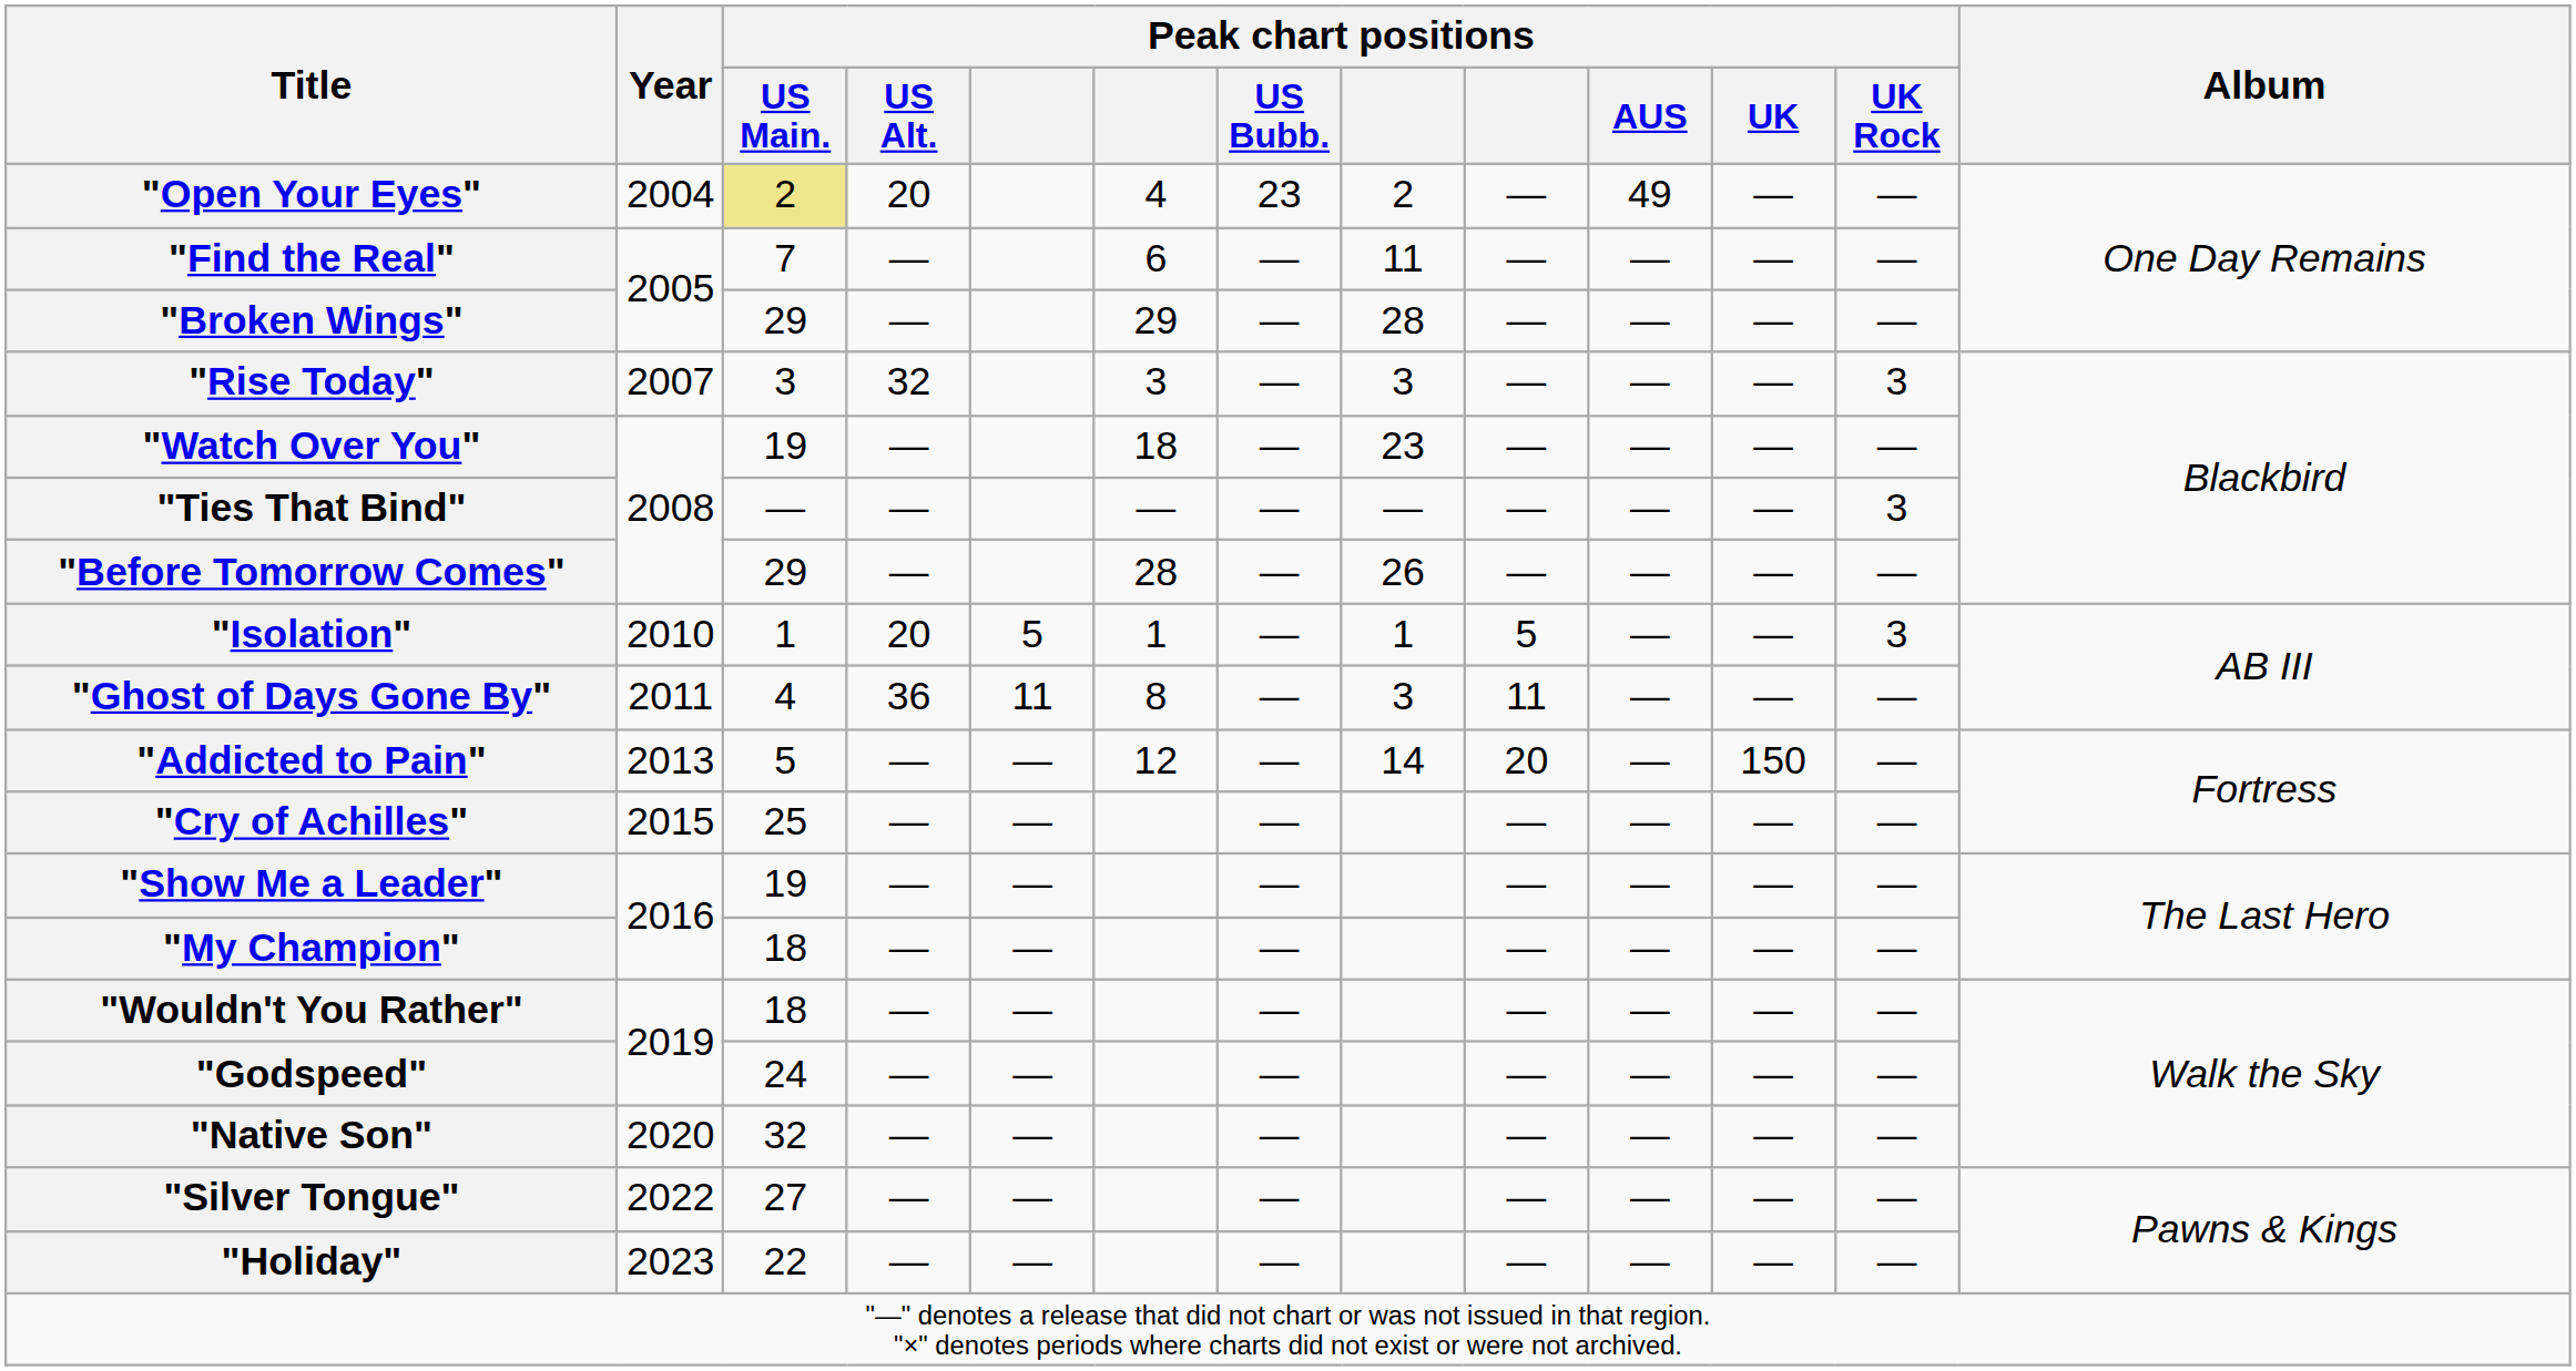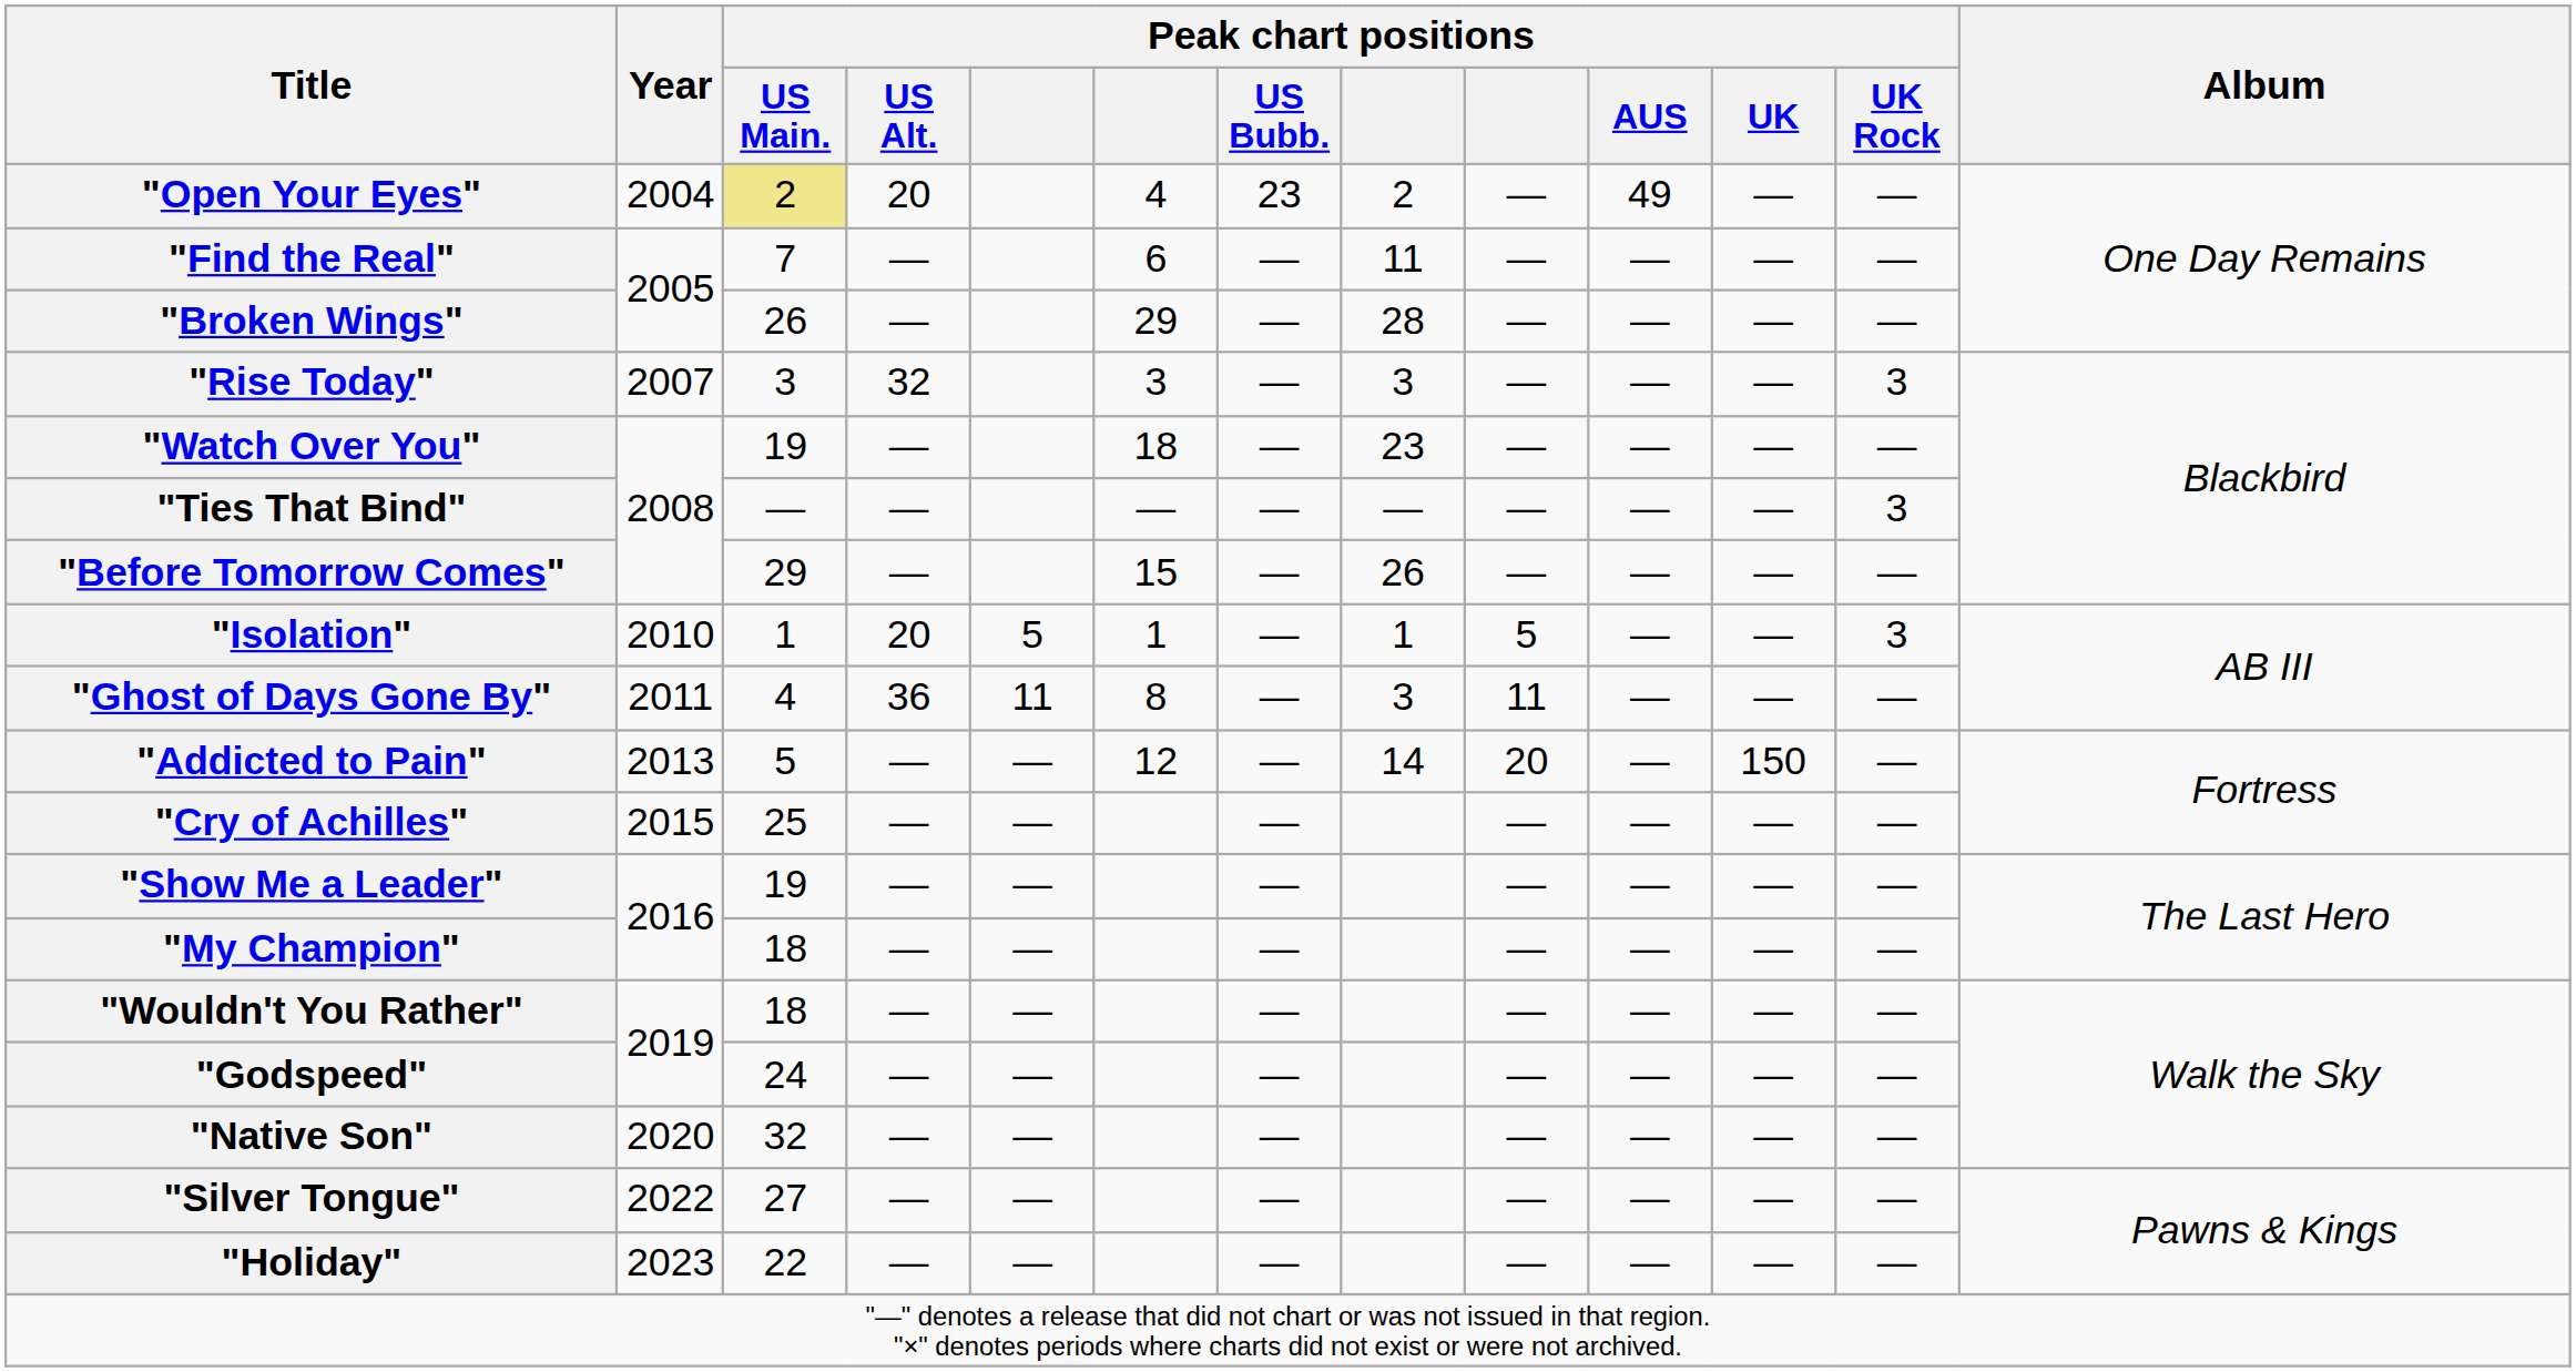"Broken Wings" | Peak chart positions / US Main.: 29 -> 26
"Before Tomorrow Comes" | column 6: 28 -> 15
